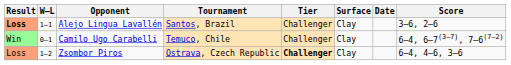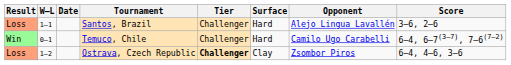columns swapped: Date <-> Opponent
Santos, Brazil | Result: bold -> normal
Santos, Brazil | Surface: Clay -> Hard
Temuco, Chile | Surface: Clay -> Hard
